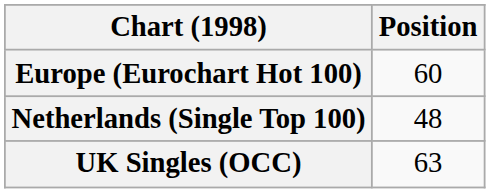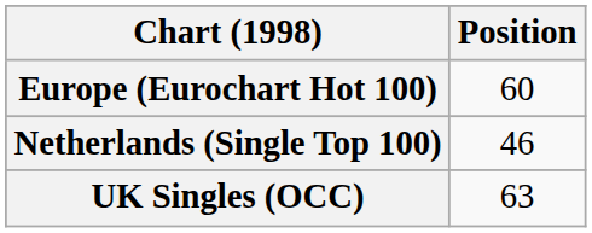Netherlands (Single Top 100) | Position: 48 -> 46
